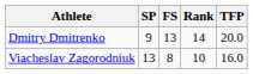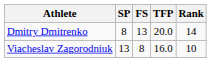columns swapped: TFP <-> Rank
Dmitry Dmitrenko | SP: 9 -> 8
